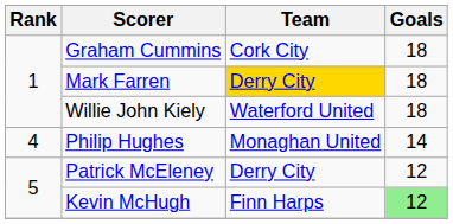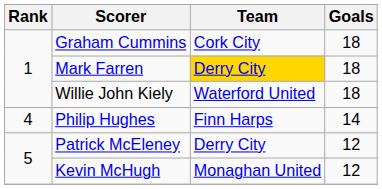Philip Hughes | Team: Monaghan United -> Finn Harps
Kevin McHugh | Team: Finn Harps -> Monaghan United
Kevin McHugh | Goals: lightgreen background -> no background
